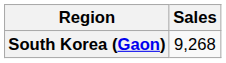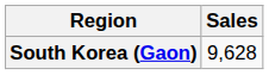South Korea (Gaon) | Sales: 9,268 -> 9,628
